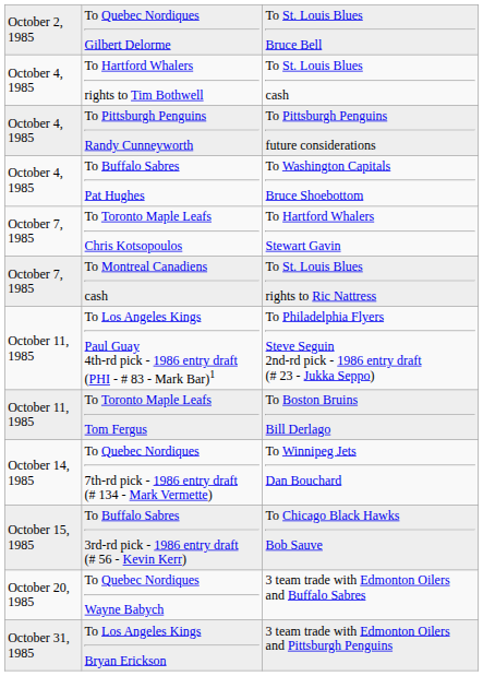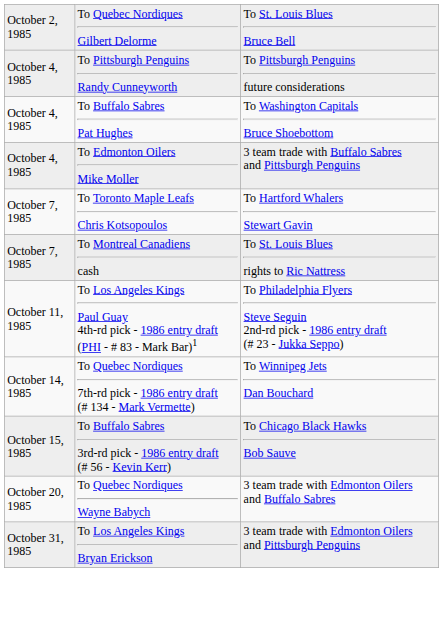- row: October 4, 1985 | To Hartford Whalers rights to Tim Bothwell | To St. Louis Blues cash
+ row: October 4, 1985 | To Edmonton Oilers Mike Moller | 3 team trade with Buffalo Sabres and Pittsburgh Penguins
- row: October 11, 1985 | To Toronto Maple Leafs Tom Fergus | To Boston Bruins Bill Derlago
